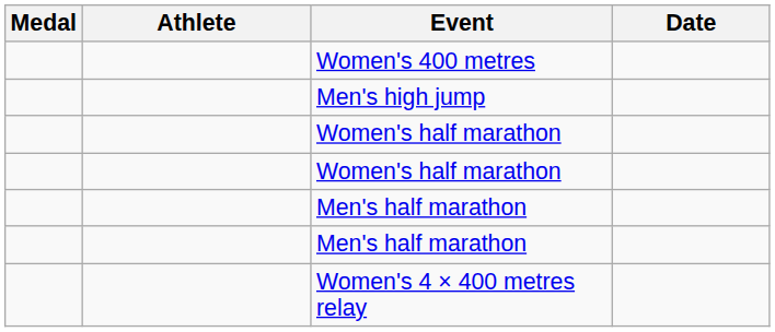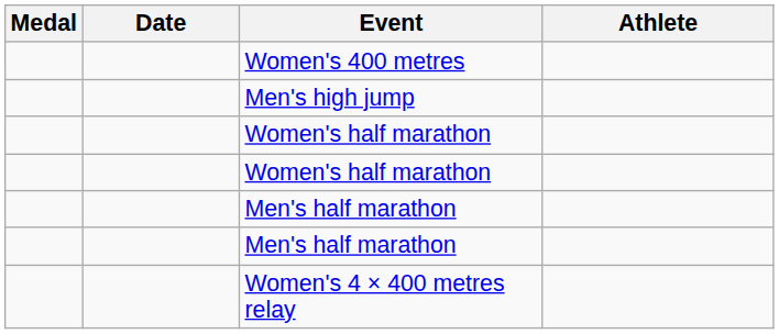columns swapped: Athlete <-> Date
